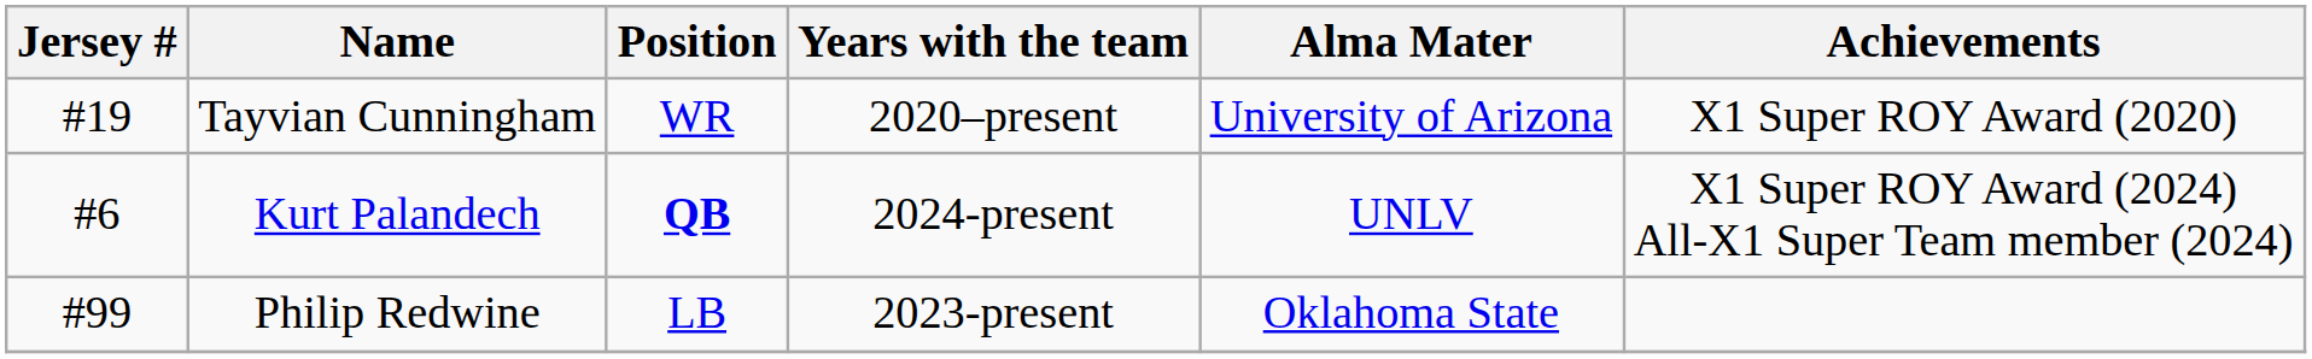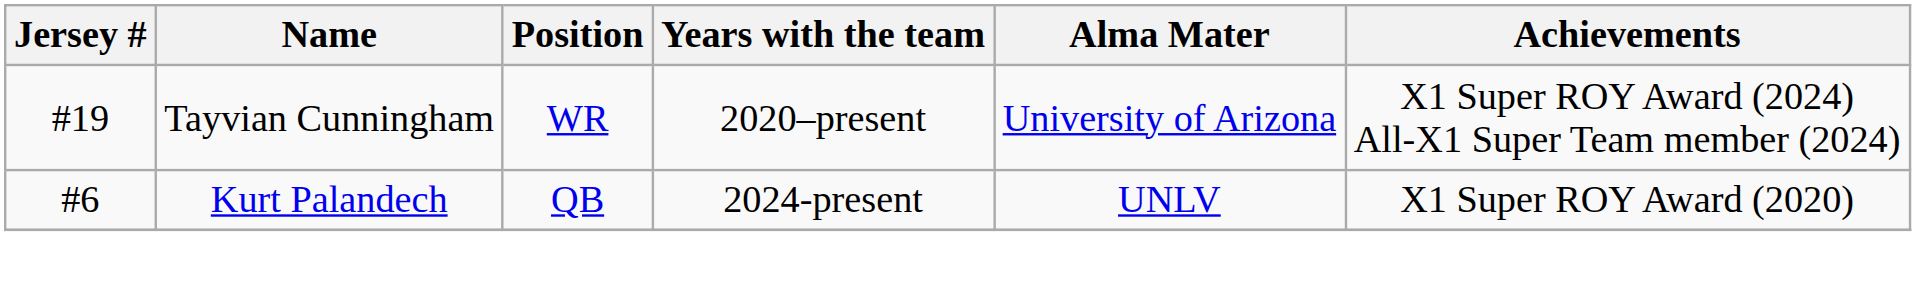Tayvian Cunningham | Achievements: X1 Super ROY Award (2020) -> X1 Super ROY Award (2024) All-X1 Super Team member (2024)
Kurt Palandech | Position: bold -> normal
Kurt Palandech | Achievements: X1 Super ROY Award (2024) All-X1 Super Team member (2024) -> X1 Super ROY Award (2020)
- row: #99 | Philip Redwine | LB | 2023-present | Oklahoma State
